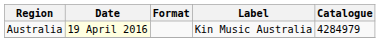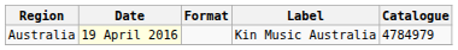Australia | Catalogue: 4284979 -> 4784979
